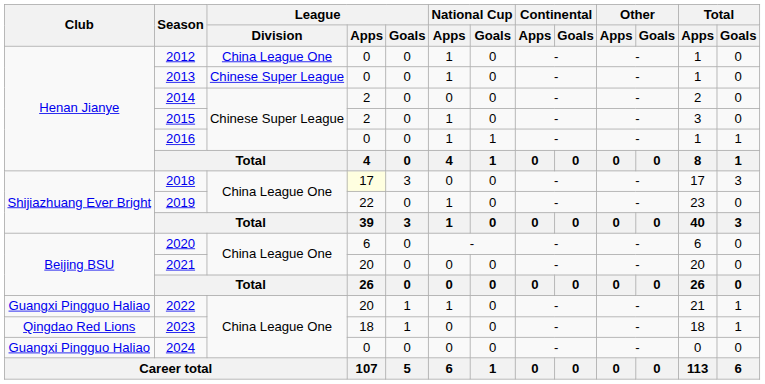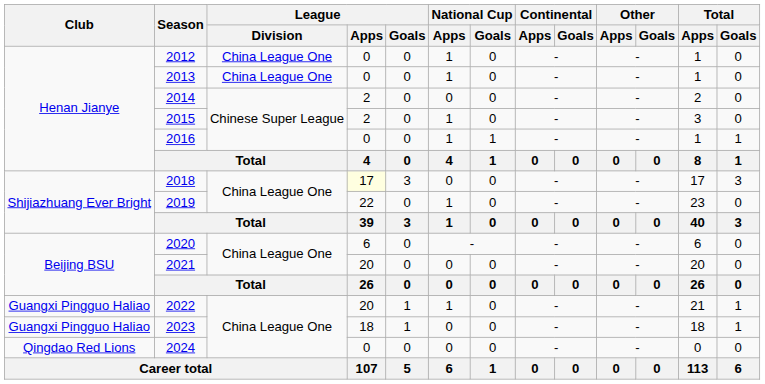2013 | League / Division: Chinese Super League -> China League One
2023 | Club: Qingdao Red Lions -> Guangxi Pingguo Haliao
2024 | Club: Guangxi Pingguo Haliao -> Qingdao Red Lions
